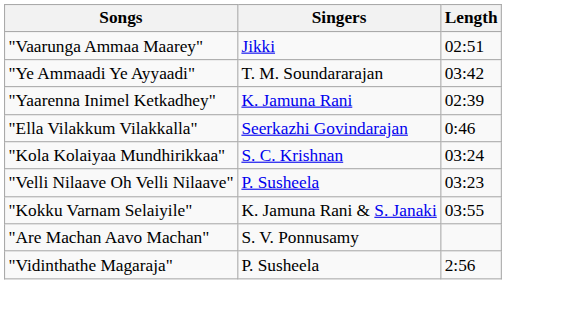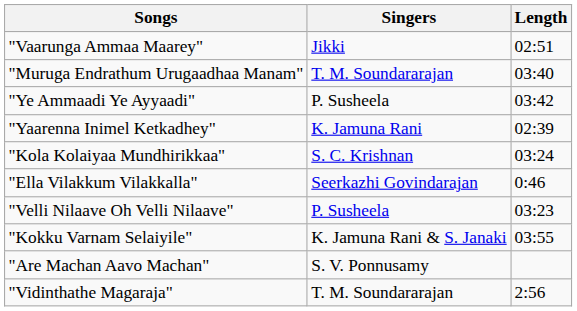+ row: "Muruga Endrathum Urugaadhaa Manam" | T. M. Soundararajan | 03:40
"Ye Ammaadi Ye Ayyaadi" | Singers: T. M. Soundararajan -> P. Susheela
rows swapped: "Kola Kolaiyaa Mundhirikkaa" <-> "Ella Vilakkum Vilakkalla"
"Vidinthathe Magaraja" | Singers: P. Susheela -> T. M. Soundararajan
